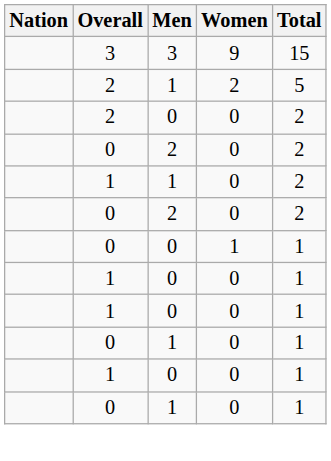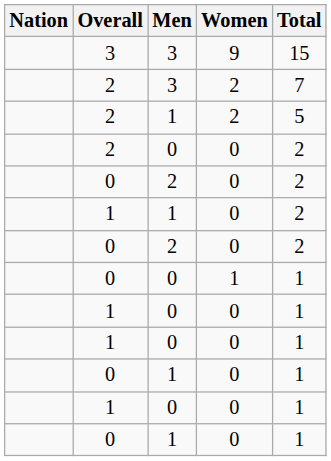+ row: 2 | 3 | 2 | 7
